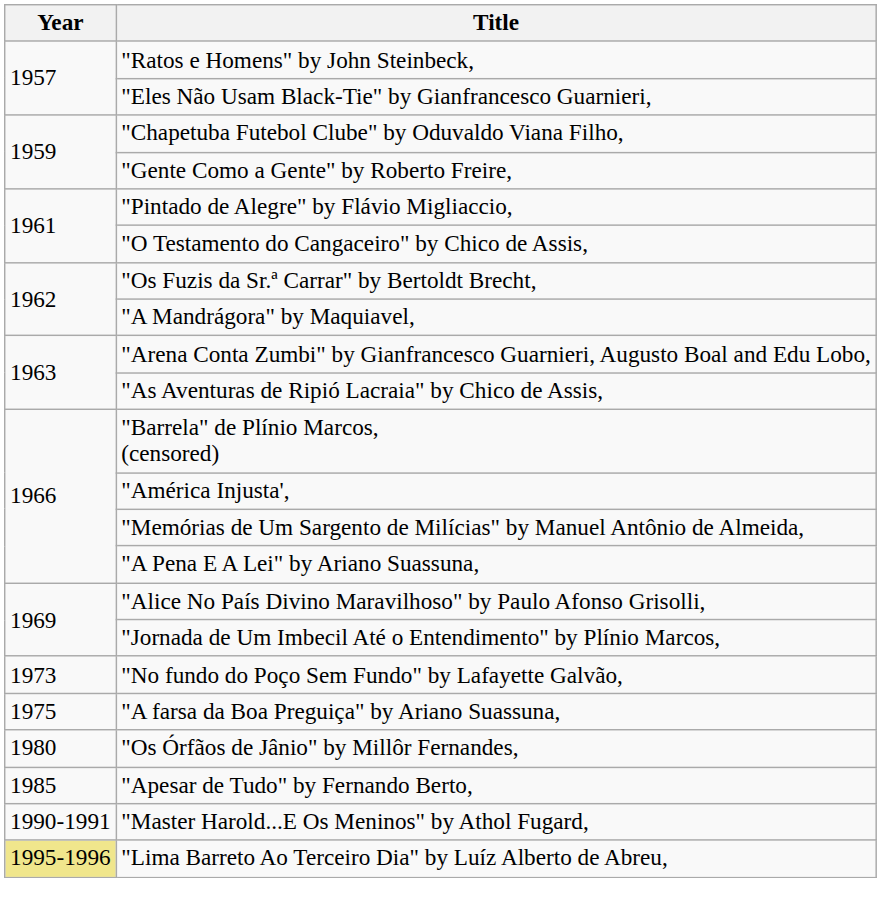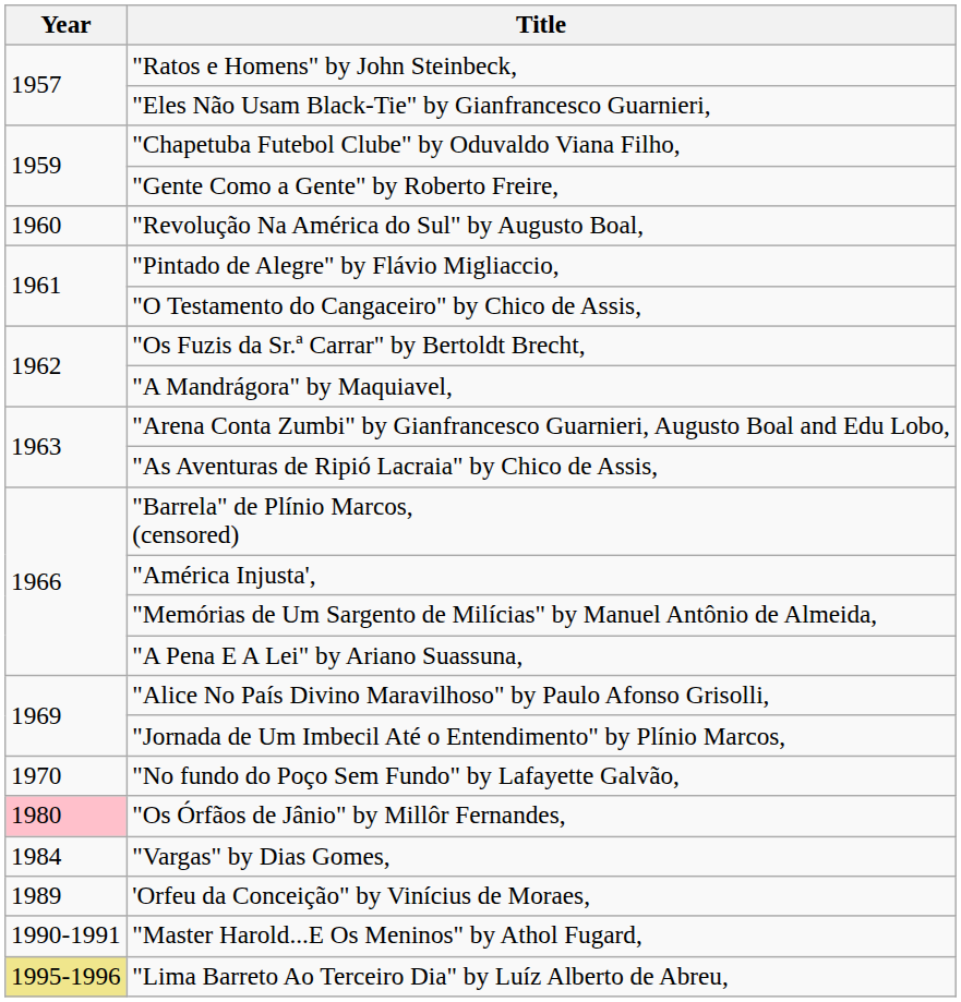+ row: 1960 | "Revolução Na América do Sul" by Augusto Boal,
"No fundo do Poço Sem Fundo" by Lafayette Galvão, | Year: 1973 -> 1970
- row: 1975 | "A farsa da Boa Preguiça" by Ariano Suassuna,
"Os Órfãos de Jânio" by Millôr Fernandes, | Year: no background -> pink background
+ row: 1984 | "Vargas" by Dias Gomes,
- row: 1985 | "Apesar de Tudo" by Fernando Berto,
+ row: 1989 | 'Orfeu da Conceição" by Vinícius de Moraes,
